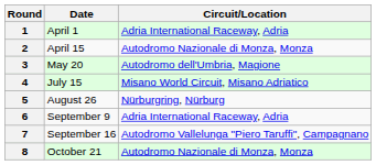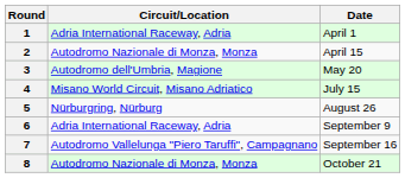columns swapped: Circuit/Location <-> Date
